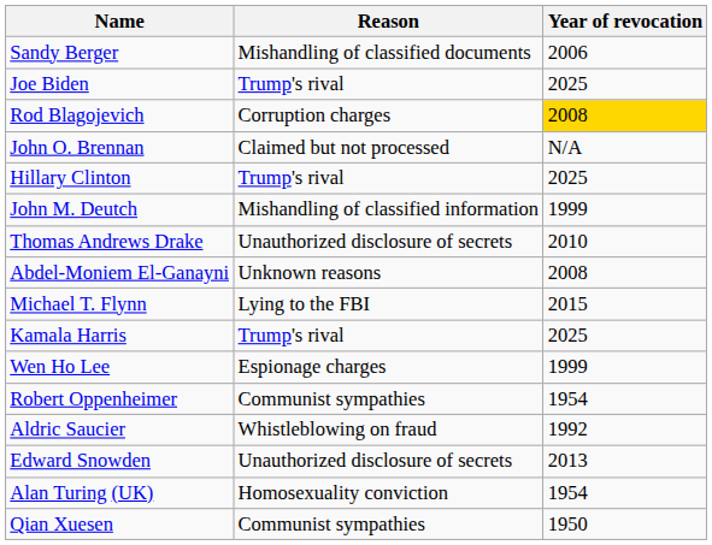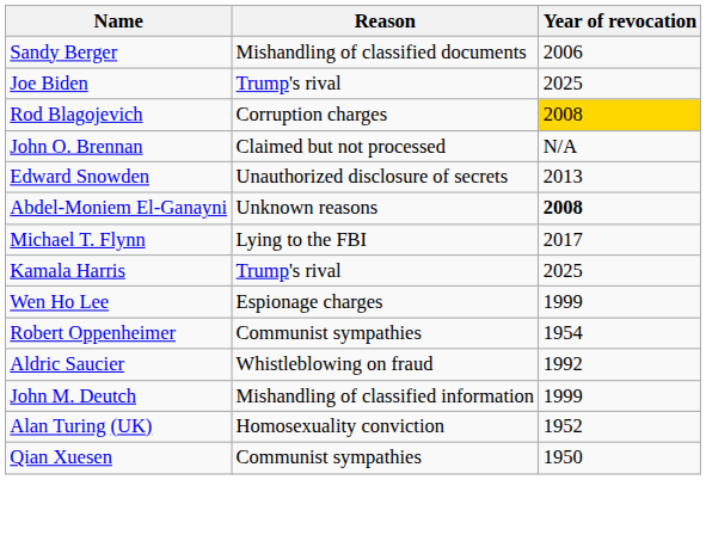- row: Hillary Clinton | Trump's rival | 2025
rows swapped: John M. Deutch <-> Edward Snowden
- row: Thomas Andrews Drake | Unauthorized disclosure of secrets | 2010
Abdel-Moniem El-Ganayni | Year of revocation: normal -> bold
Michael T. Flynn | Year of revocation: 2015 -> 2017
Alan Turing (UK) | Year of revocation: 1954 -> 1952
